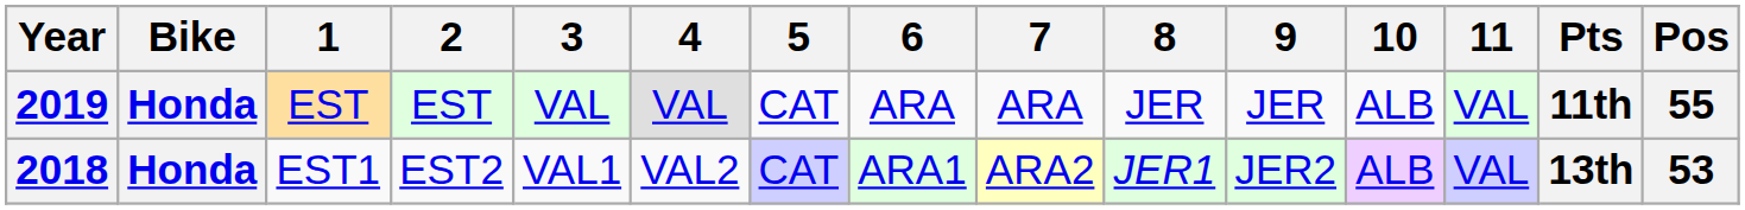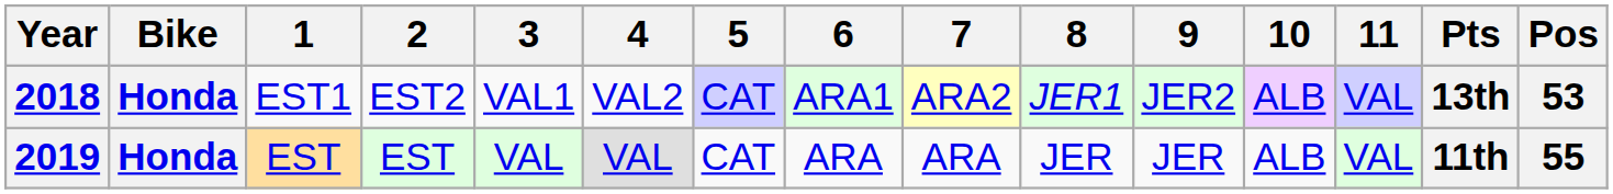rows swapped: 2018 <-> 2019
